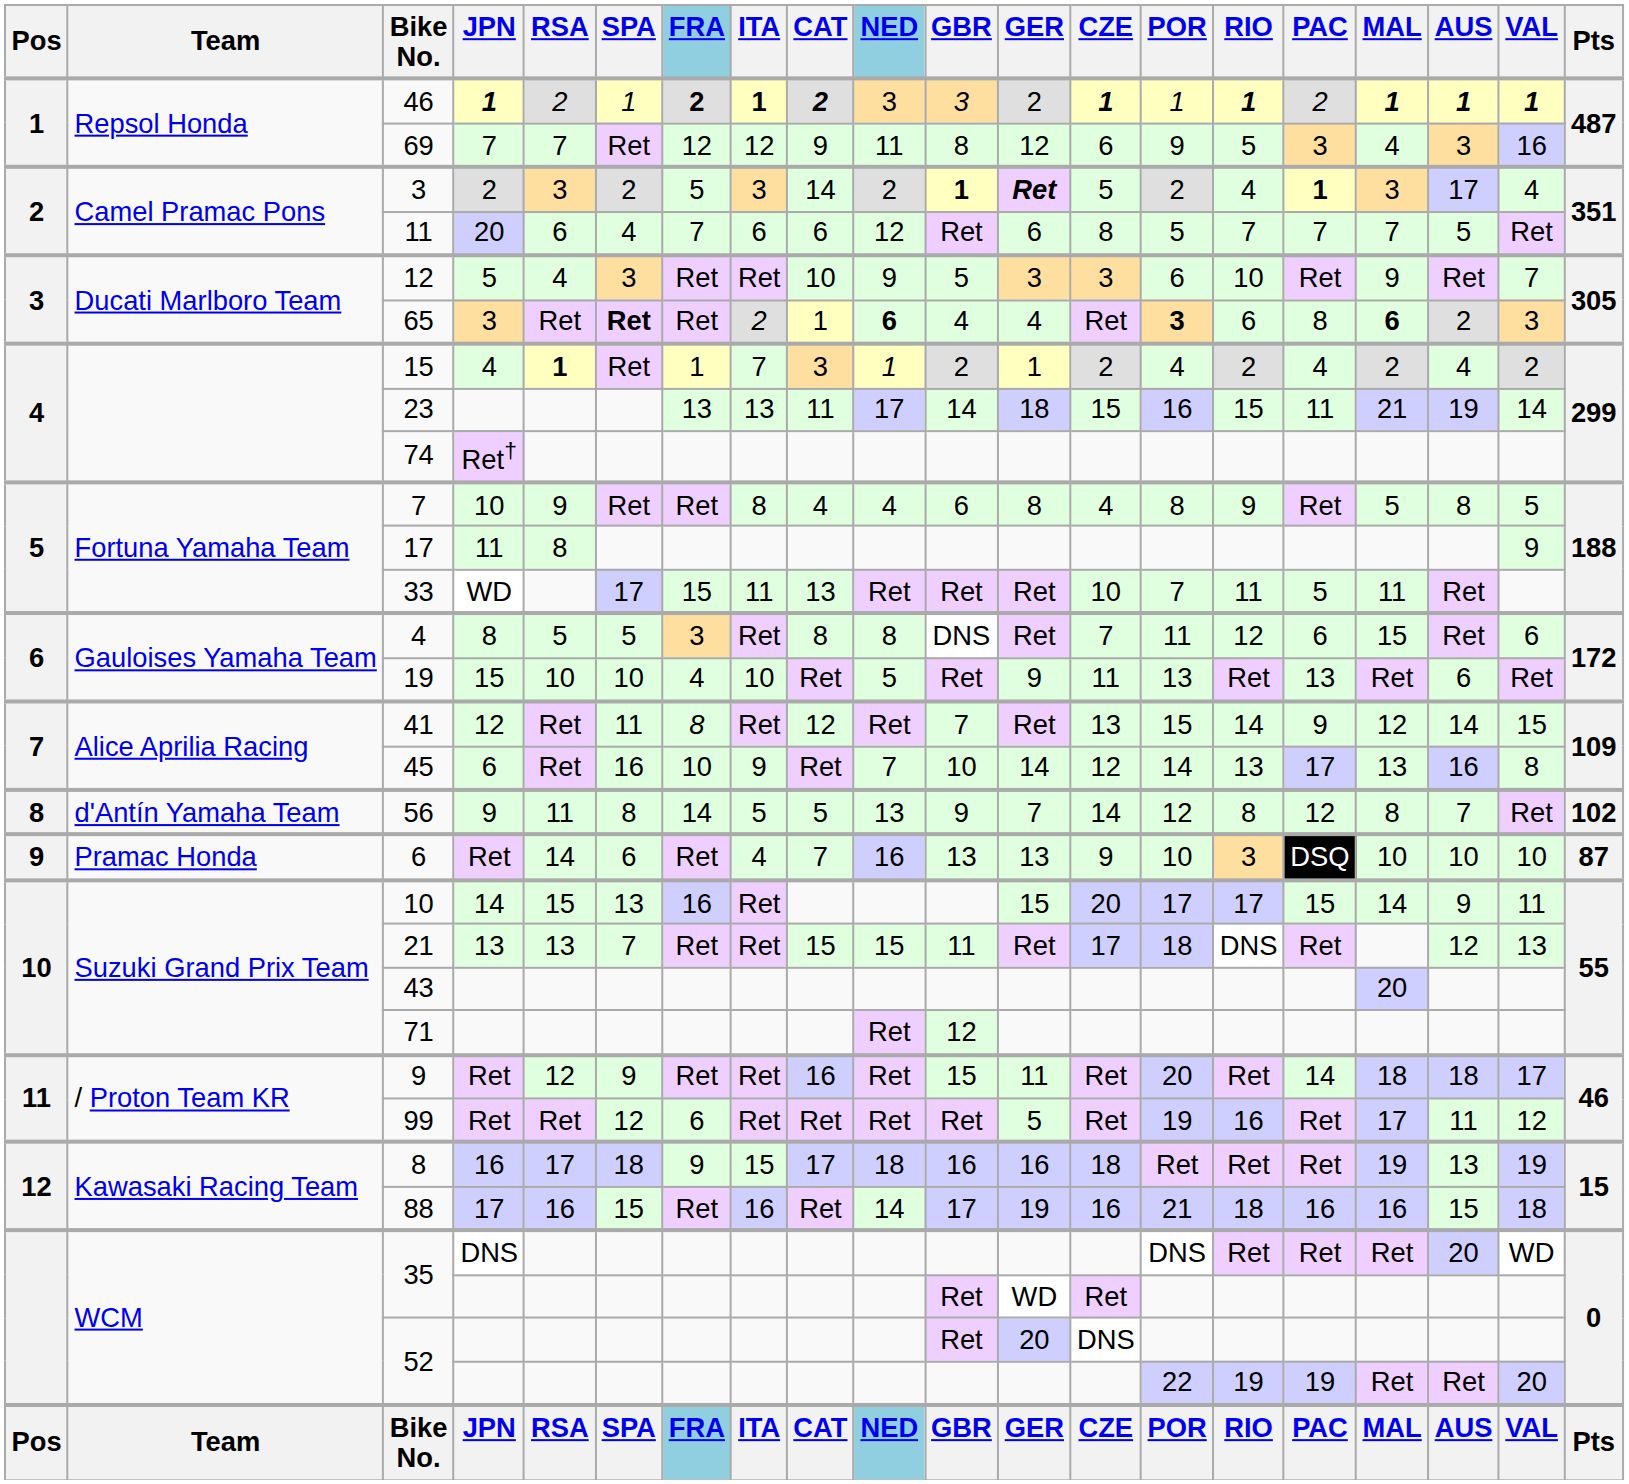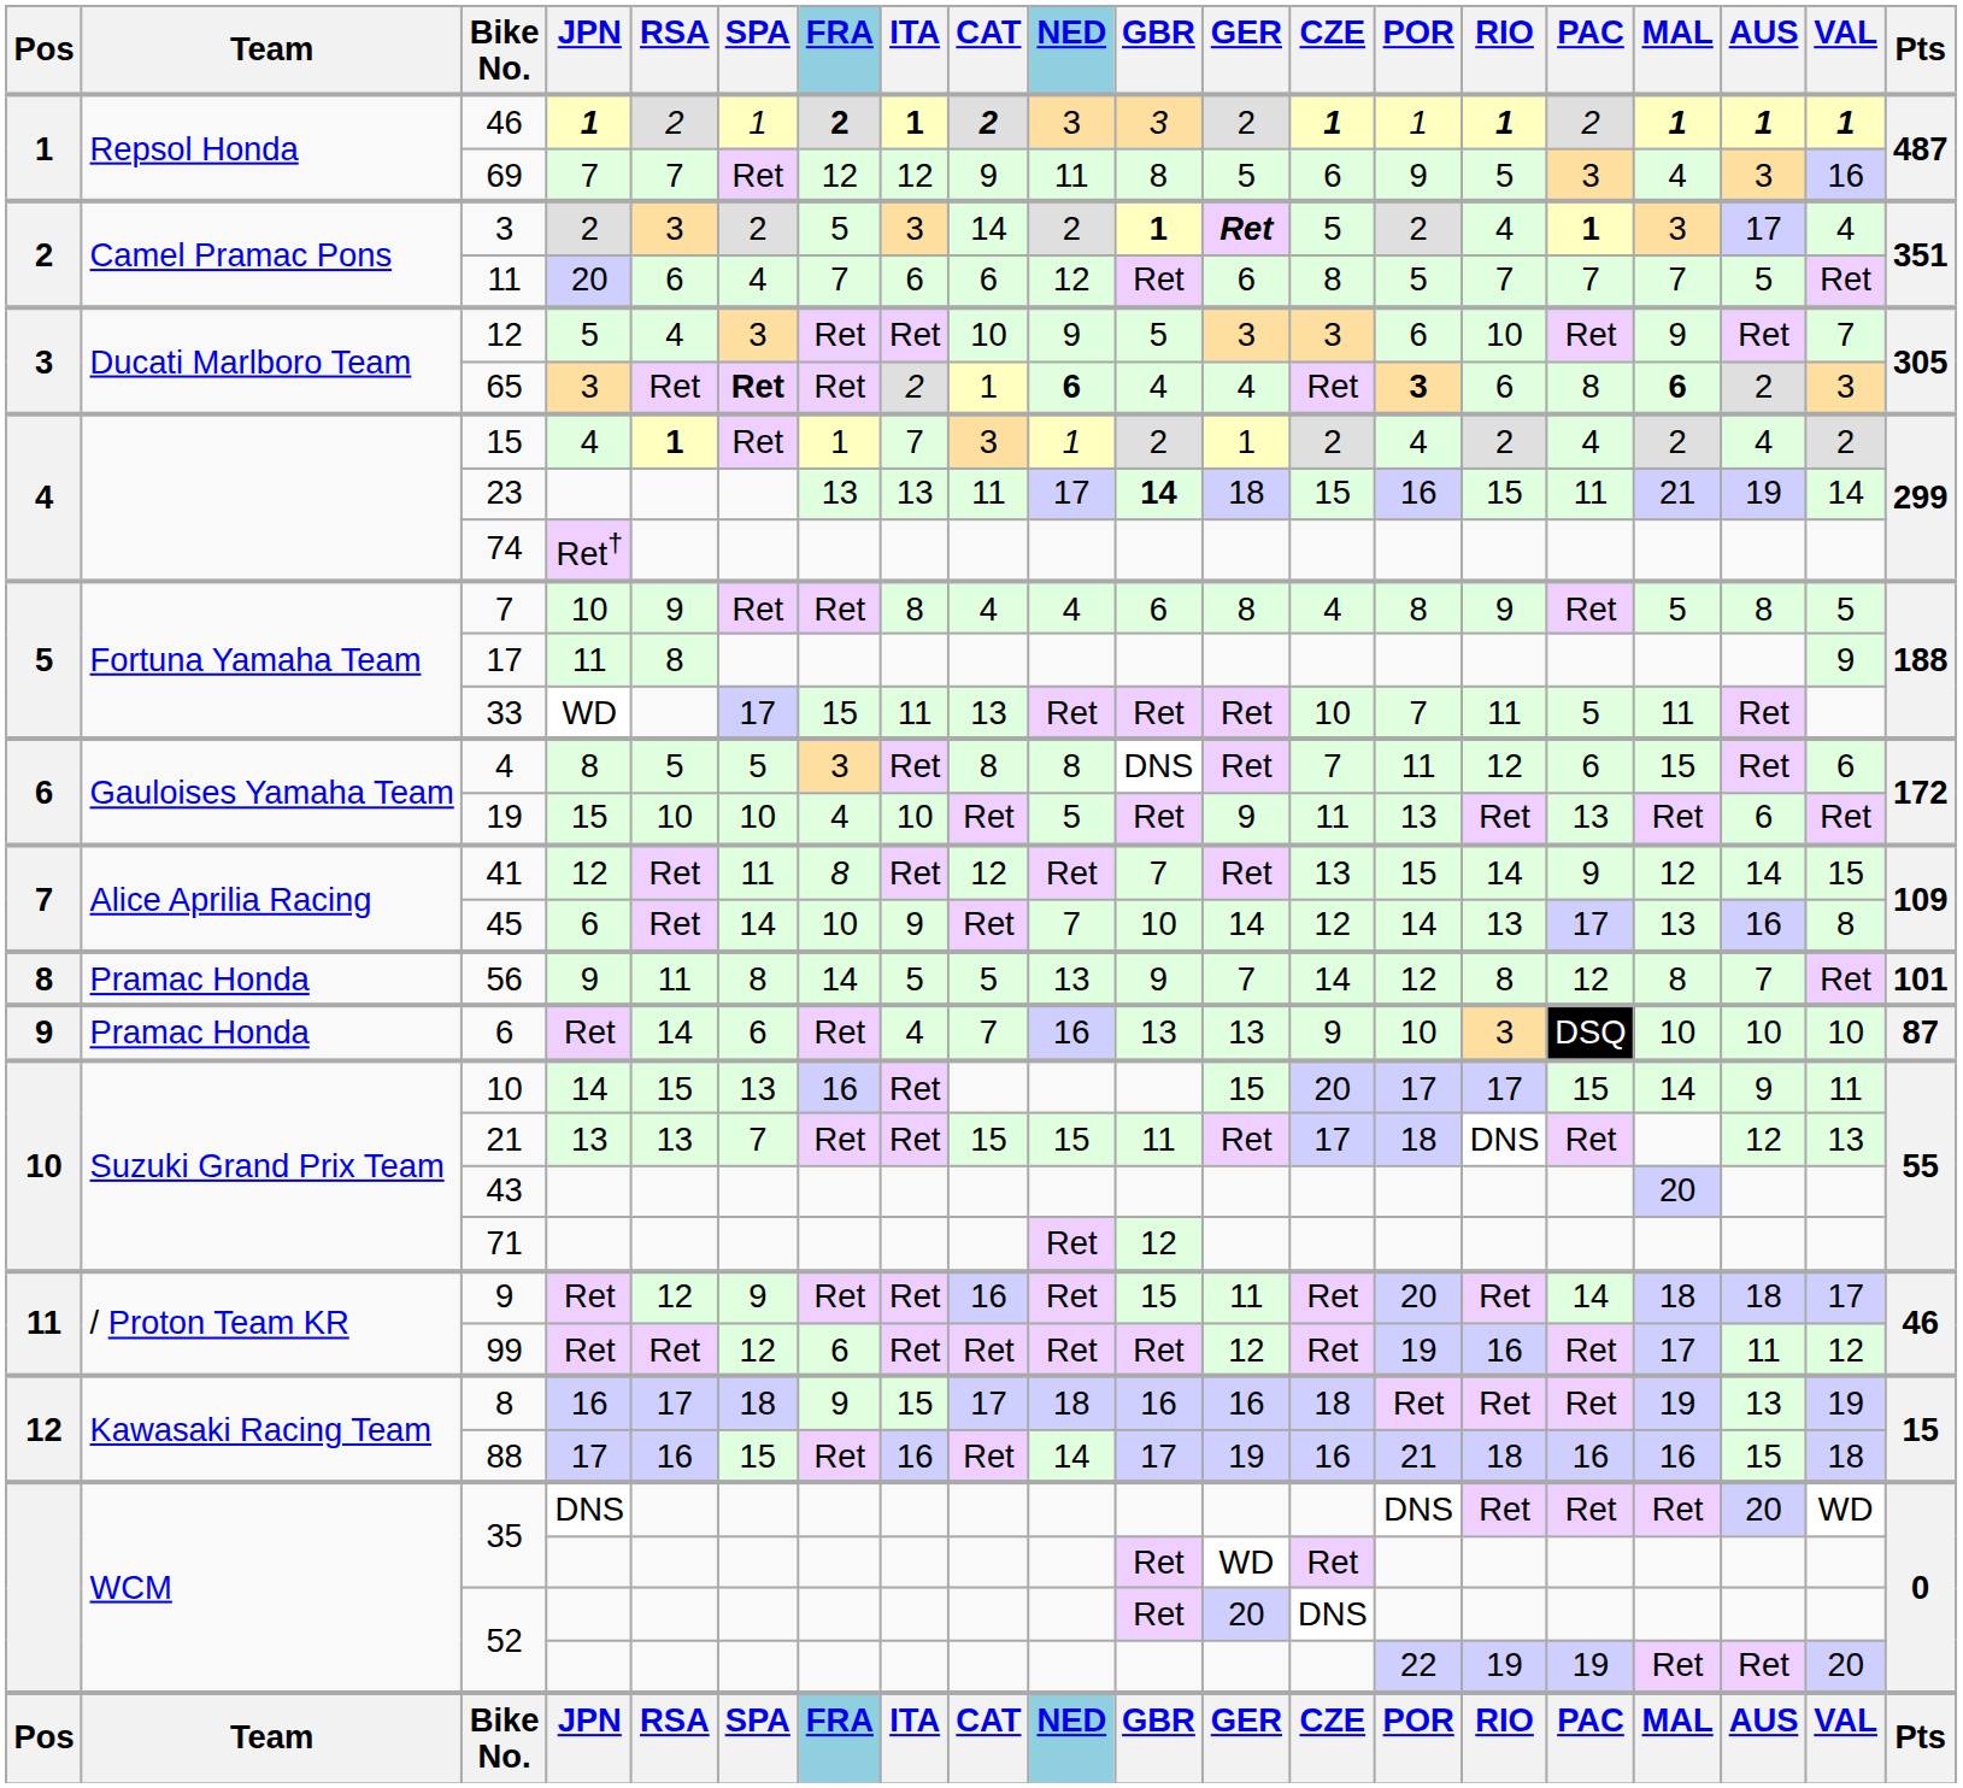69 | GER: 12 -> 5
23 | GBR: normal -> bold
45 | SPA: 16 -> 14
56 | Team: d'Antín Yamaha Team -> Pramac Honda
56 | Pts: 102 -> 101
99 | GER: 5 -> 12
